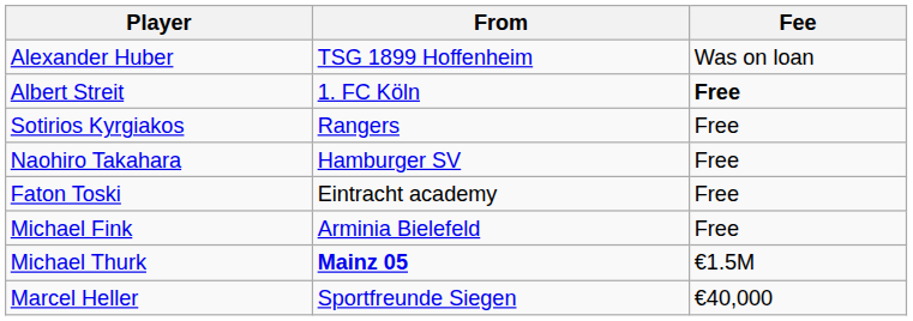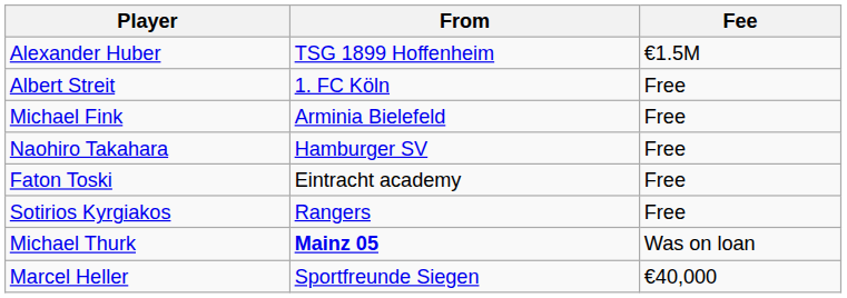Alexander Huber | Fee: Was on loan -> €1.5M
Albert Streit | Fee: bold -> normal
rows swapped: Michael Fink <-> Sotirios Kyrgiakos
Michael Thurk | Fee: €1.5M -> Was on loan
